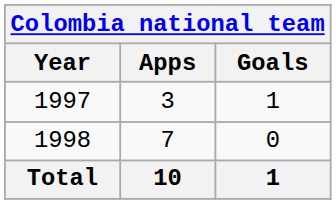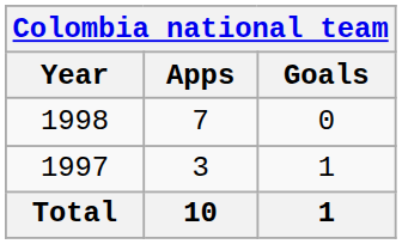rows swapped: 1997 <-> 1998
